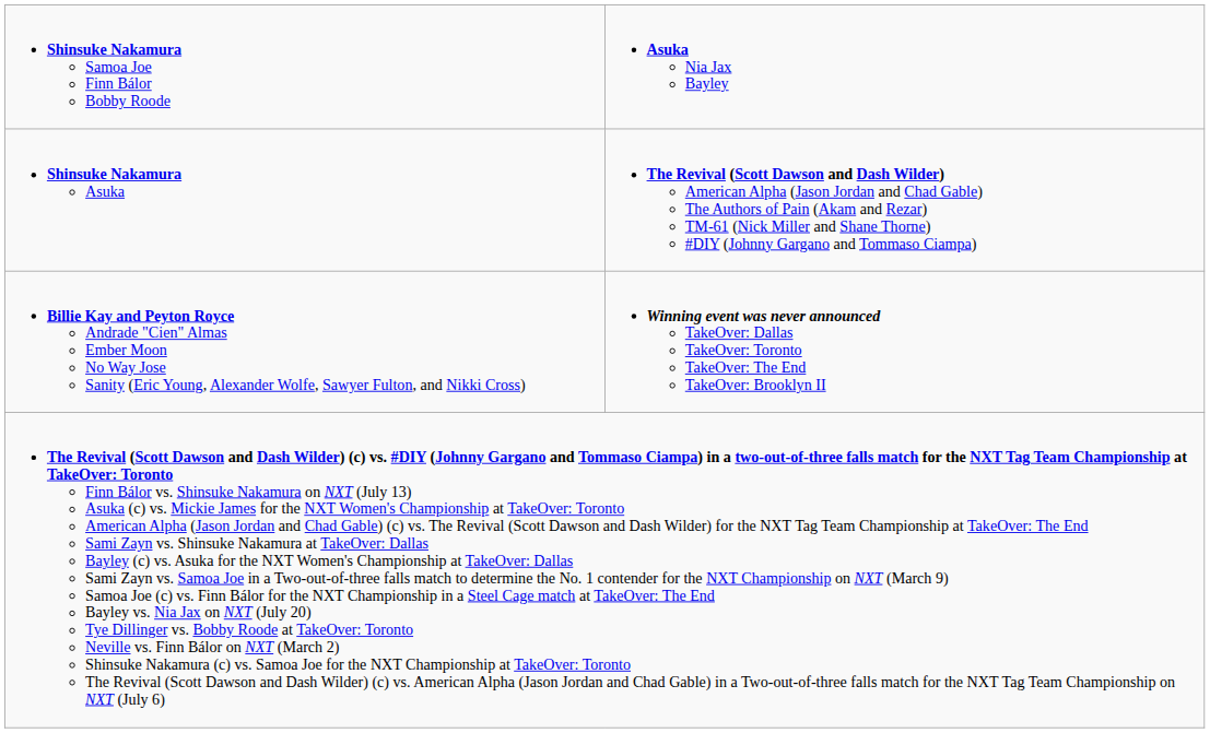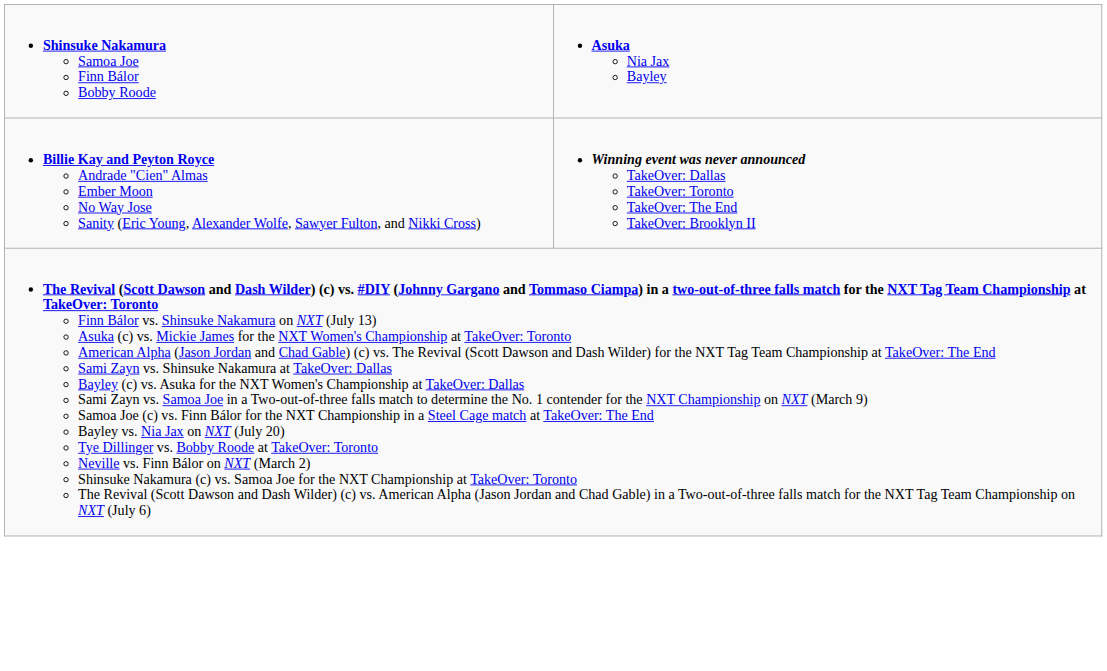- row: Shinsuke Nakamura Asuka | The Revival (Scott Dawson and Dash Wilder) American Alpha (Jason Jordan and Chad Gable) The Authors of Pain (Akam and Rezar) TM-61 (Nick Miller and Shane Thorne) #DIY (Johnny Gargano and Tommaso Ciampa)
